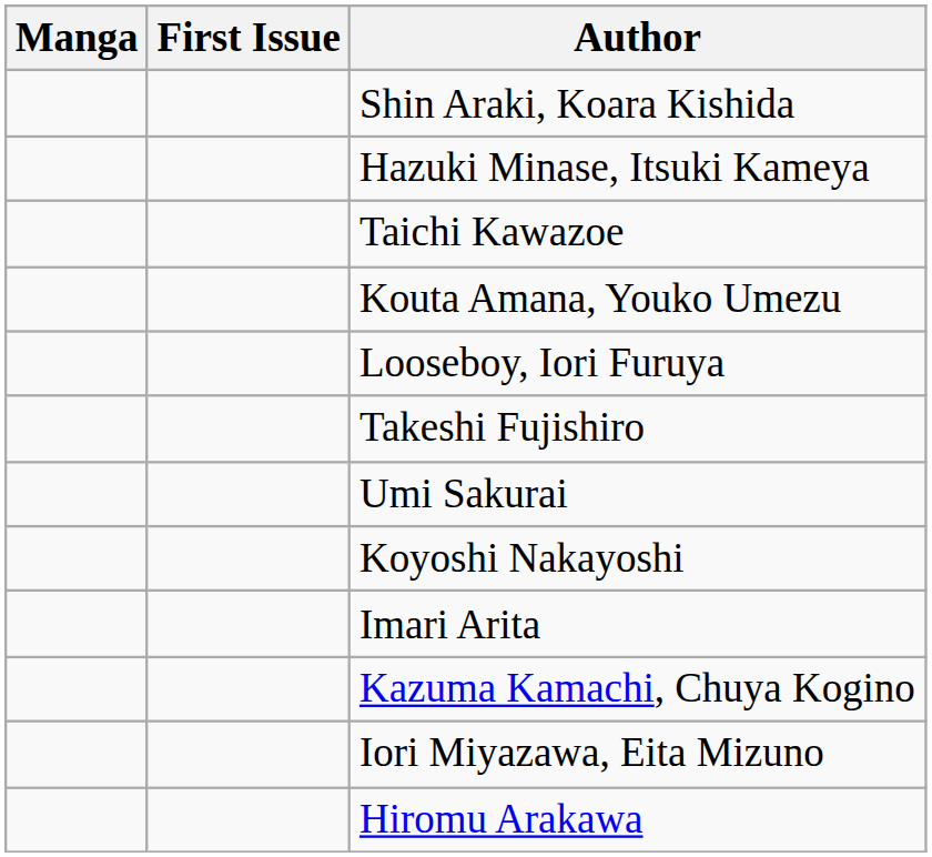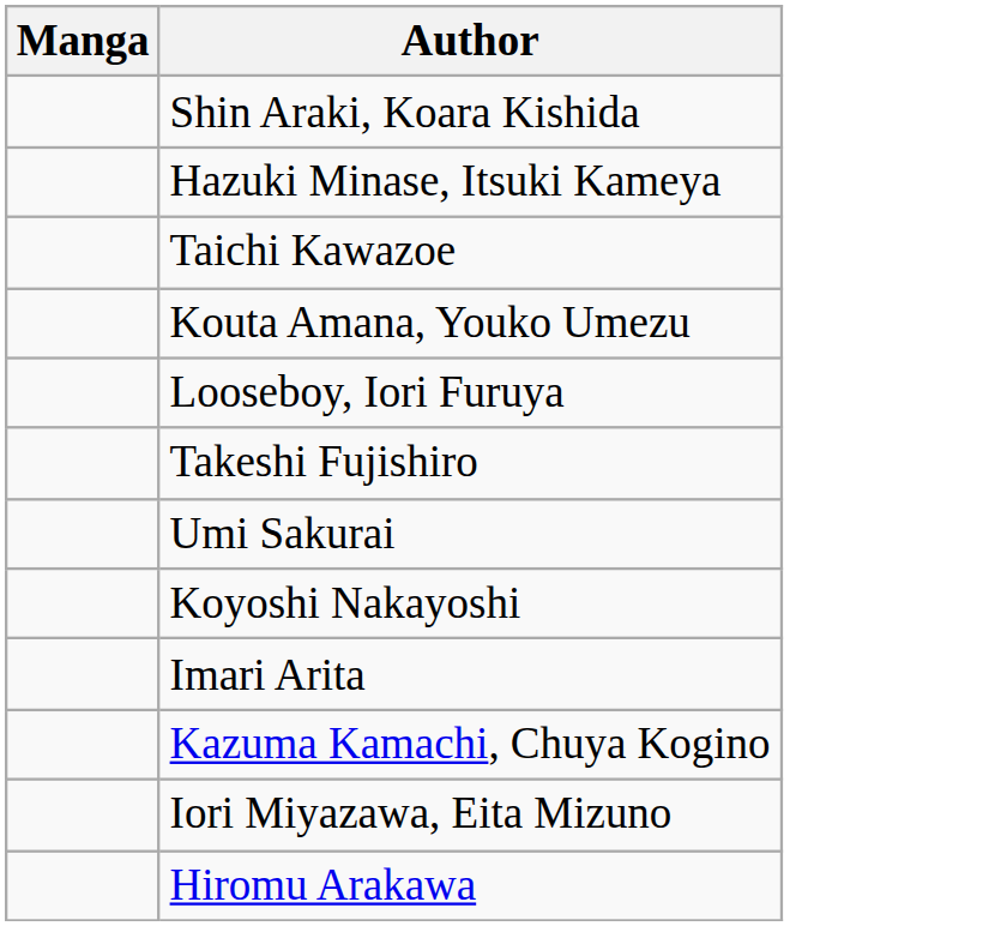- column: First Issue
